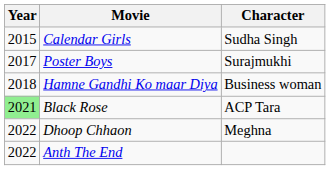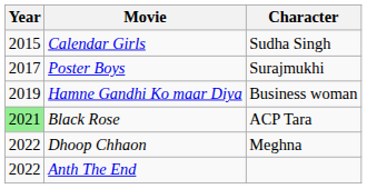Hamne Gandhi Ko maar Diya | Year: 2018 -> 2019
